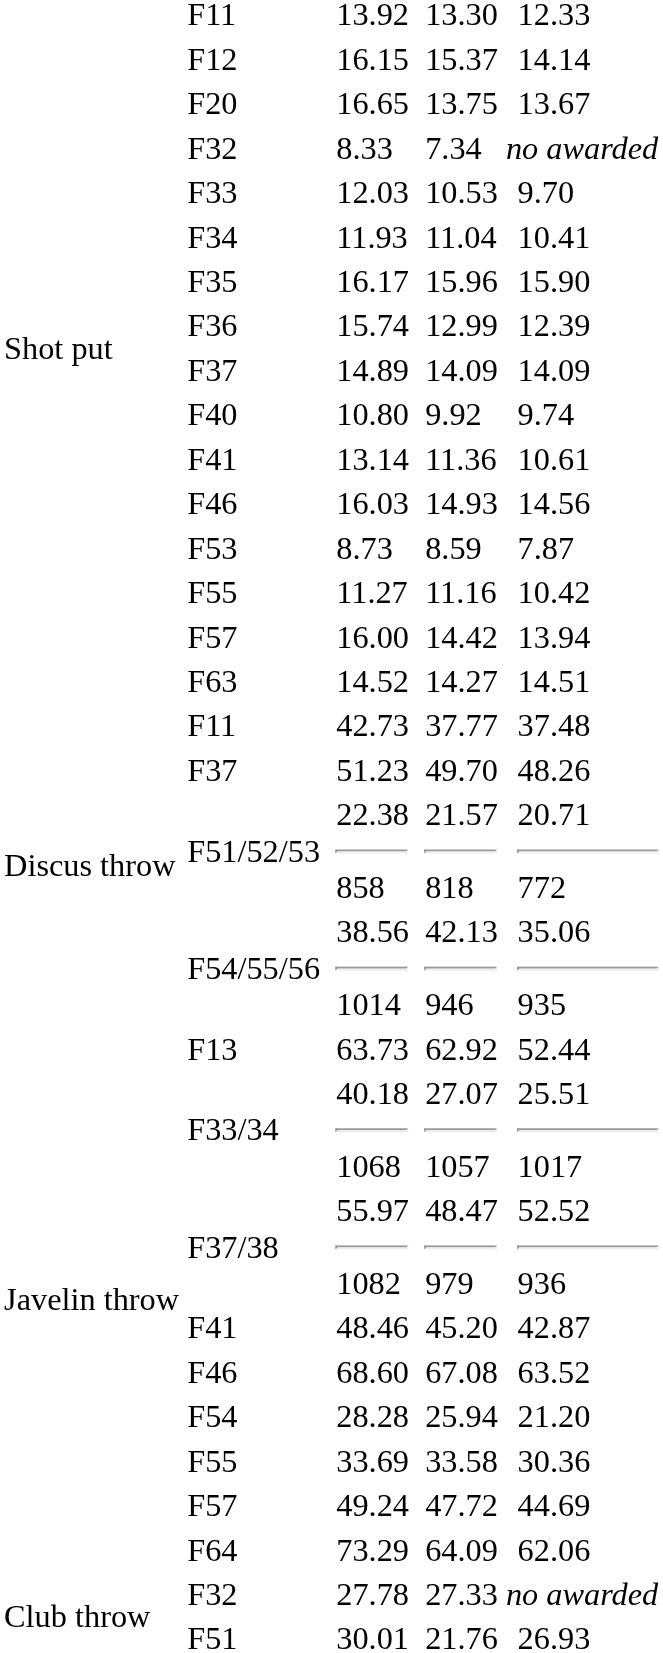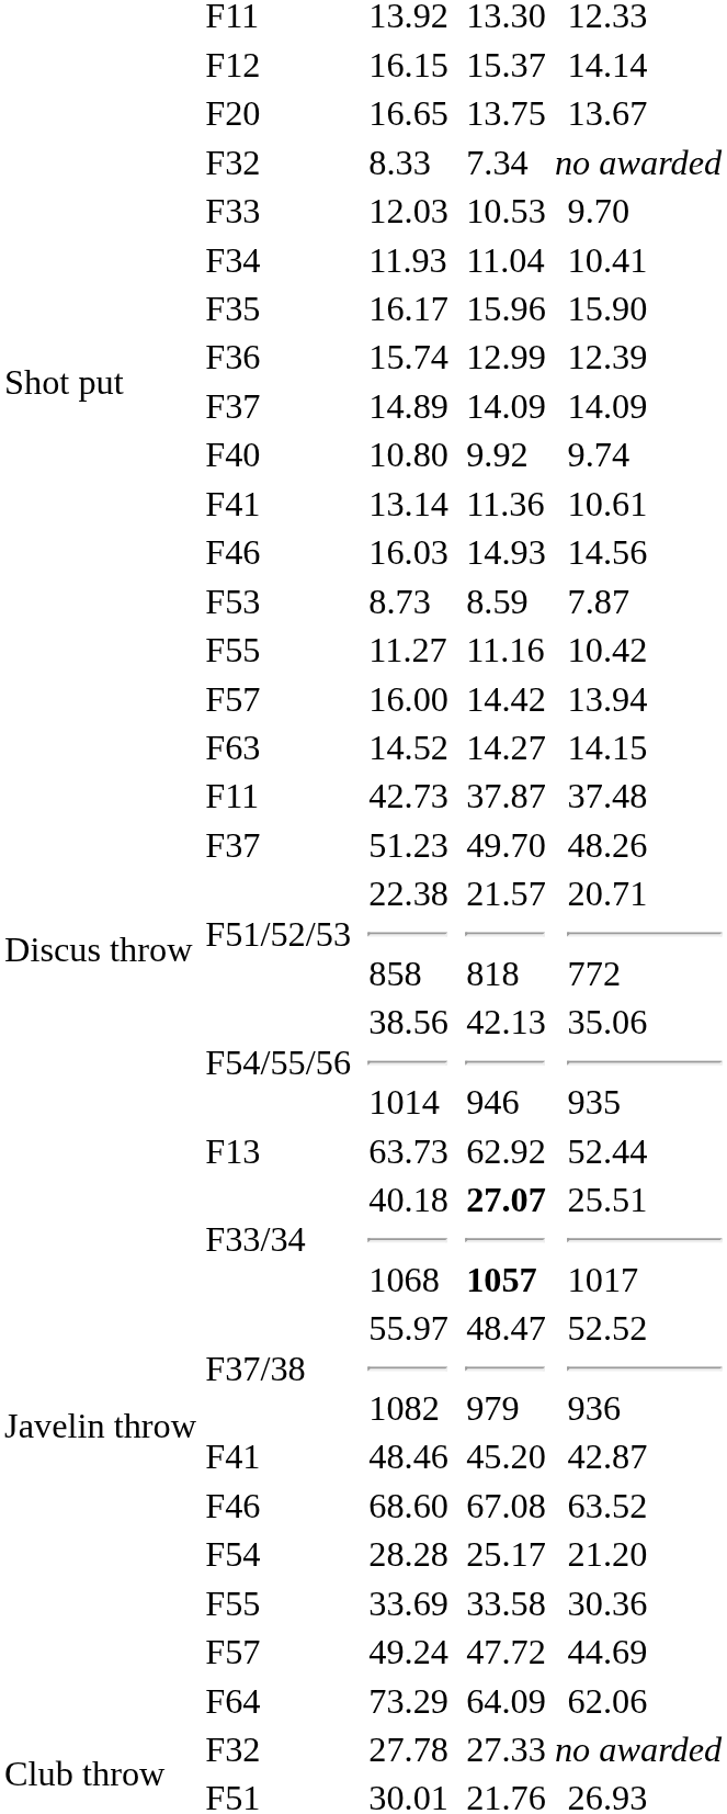14.52 | column 8: 14.51 -> 14.15
42.73 | column 6: 37.77 -> 37.87
40.18 1068 | column 6: normal -> bold
28.28 | column 6: 25.94 -> 25.17
